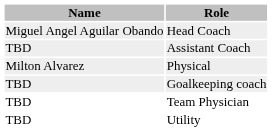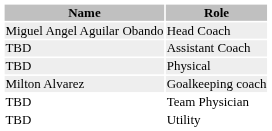Physical | Name: Milton Alvarez -> TBD
Goalkeeping coach | Name: TBD -> Milton Alvarez
